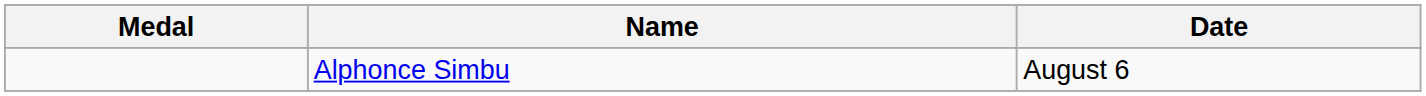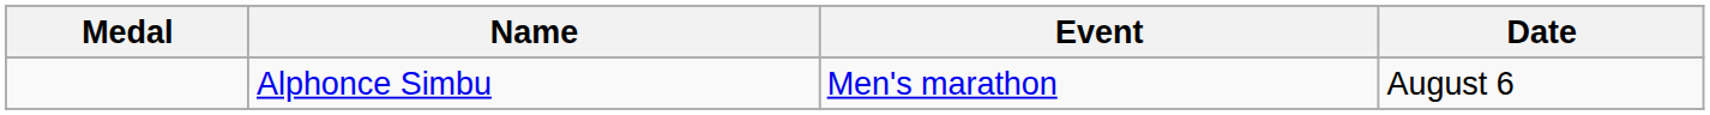+ column: Event | Men's marathon
